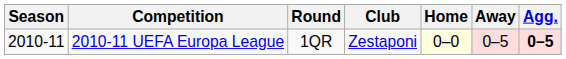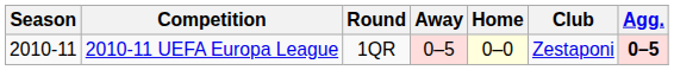columns swapped: Club <-> Away
